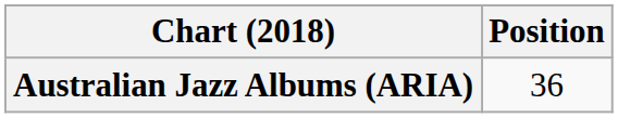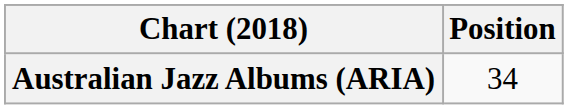Australian Jazz Albums (ARIA) | Position: 36 -> 34
